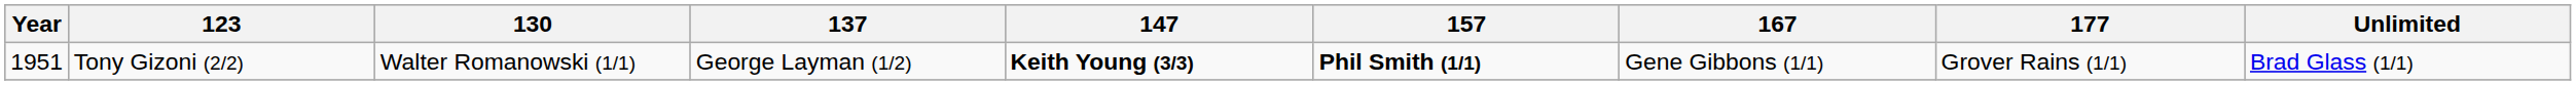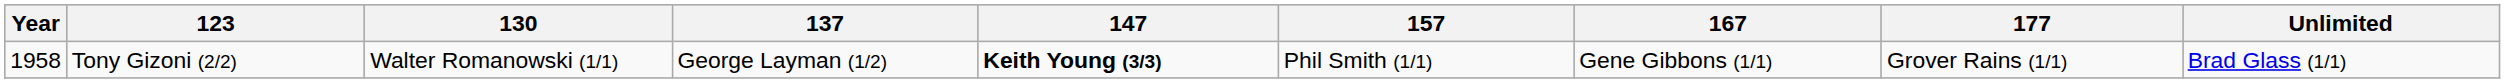Tony Gizoni (2/2) | Year: 1951 -> 1958
Tony Gizoni (2/2) | 157: bold -> normal
